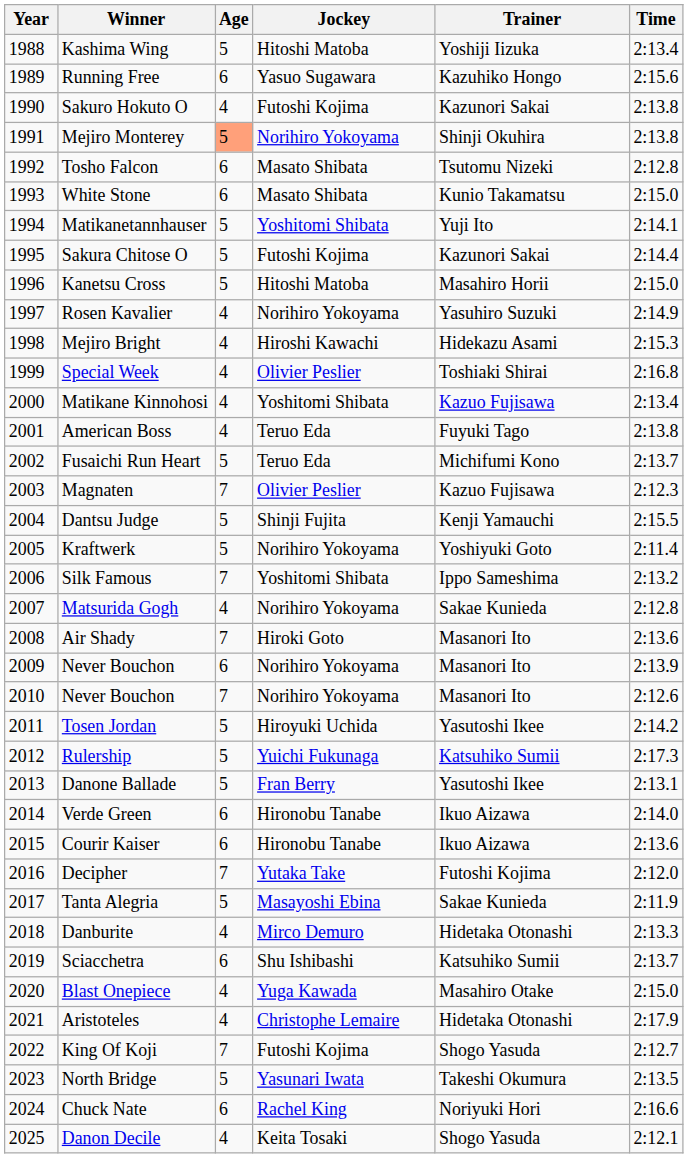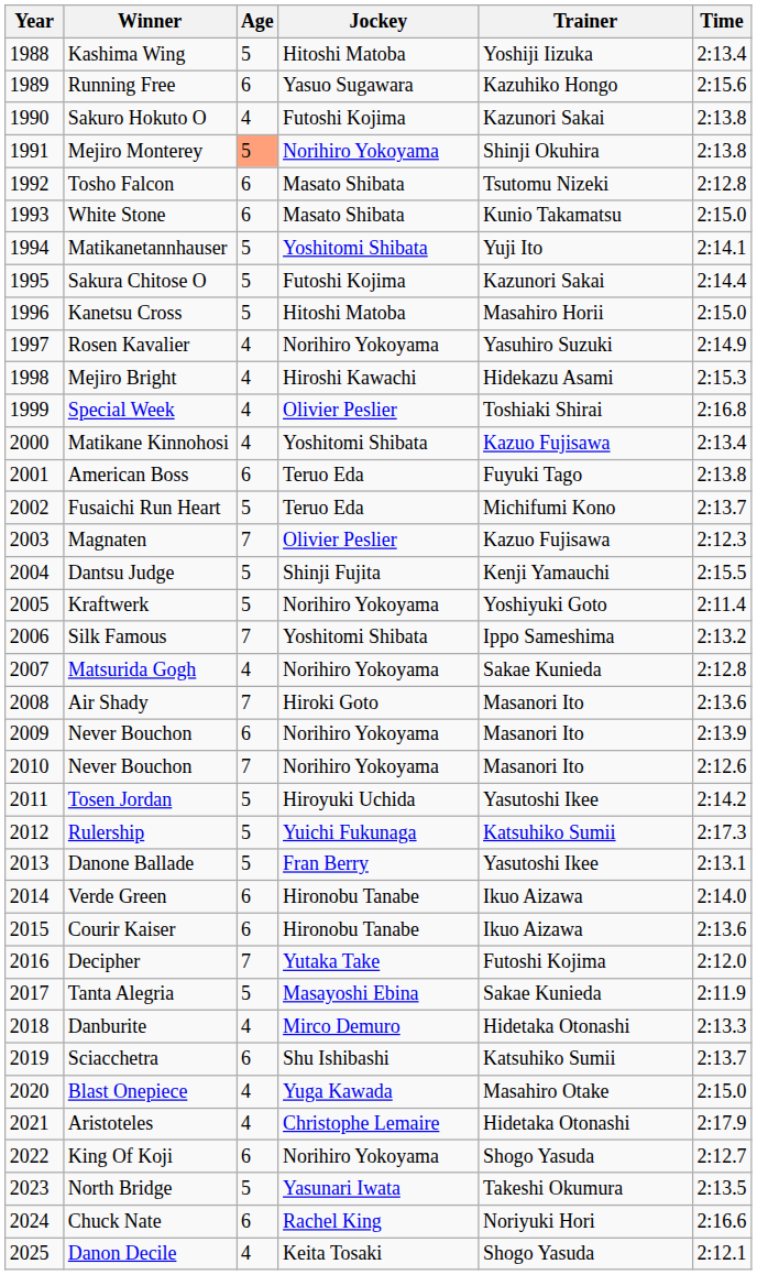American Boss | Age: 4 -> 6
King Of Koji | Age: 7 -> 6
King Of Koji | Jockey: Futoshi Kojima -> Norihiro Yokoyama
